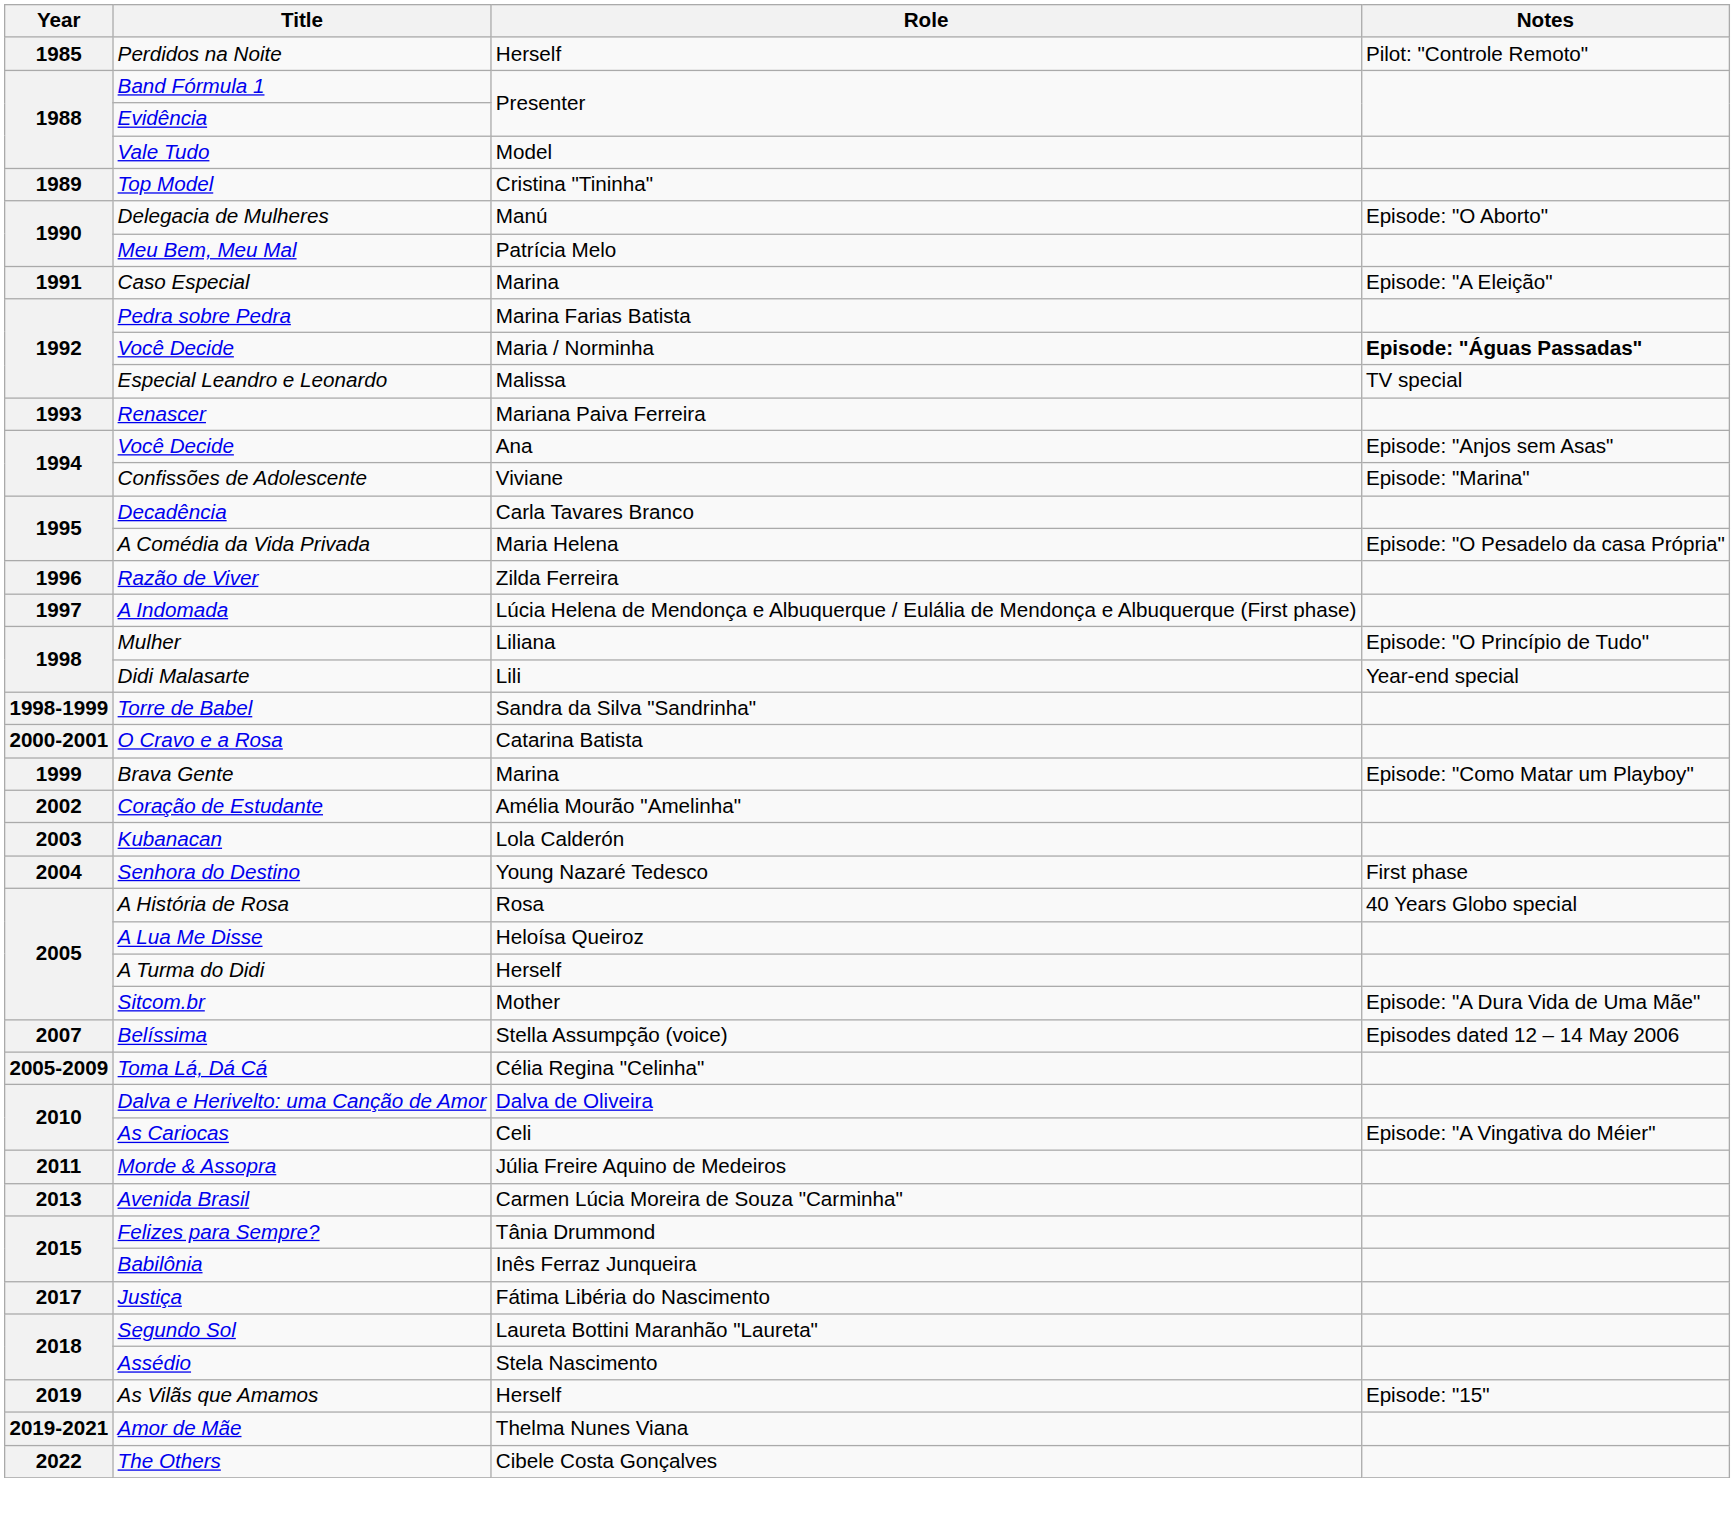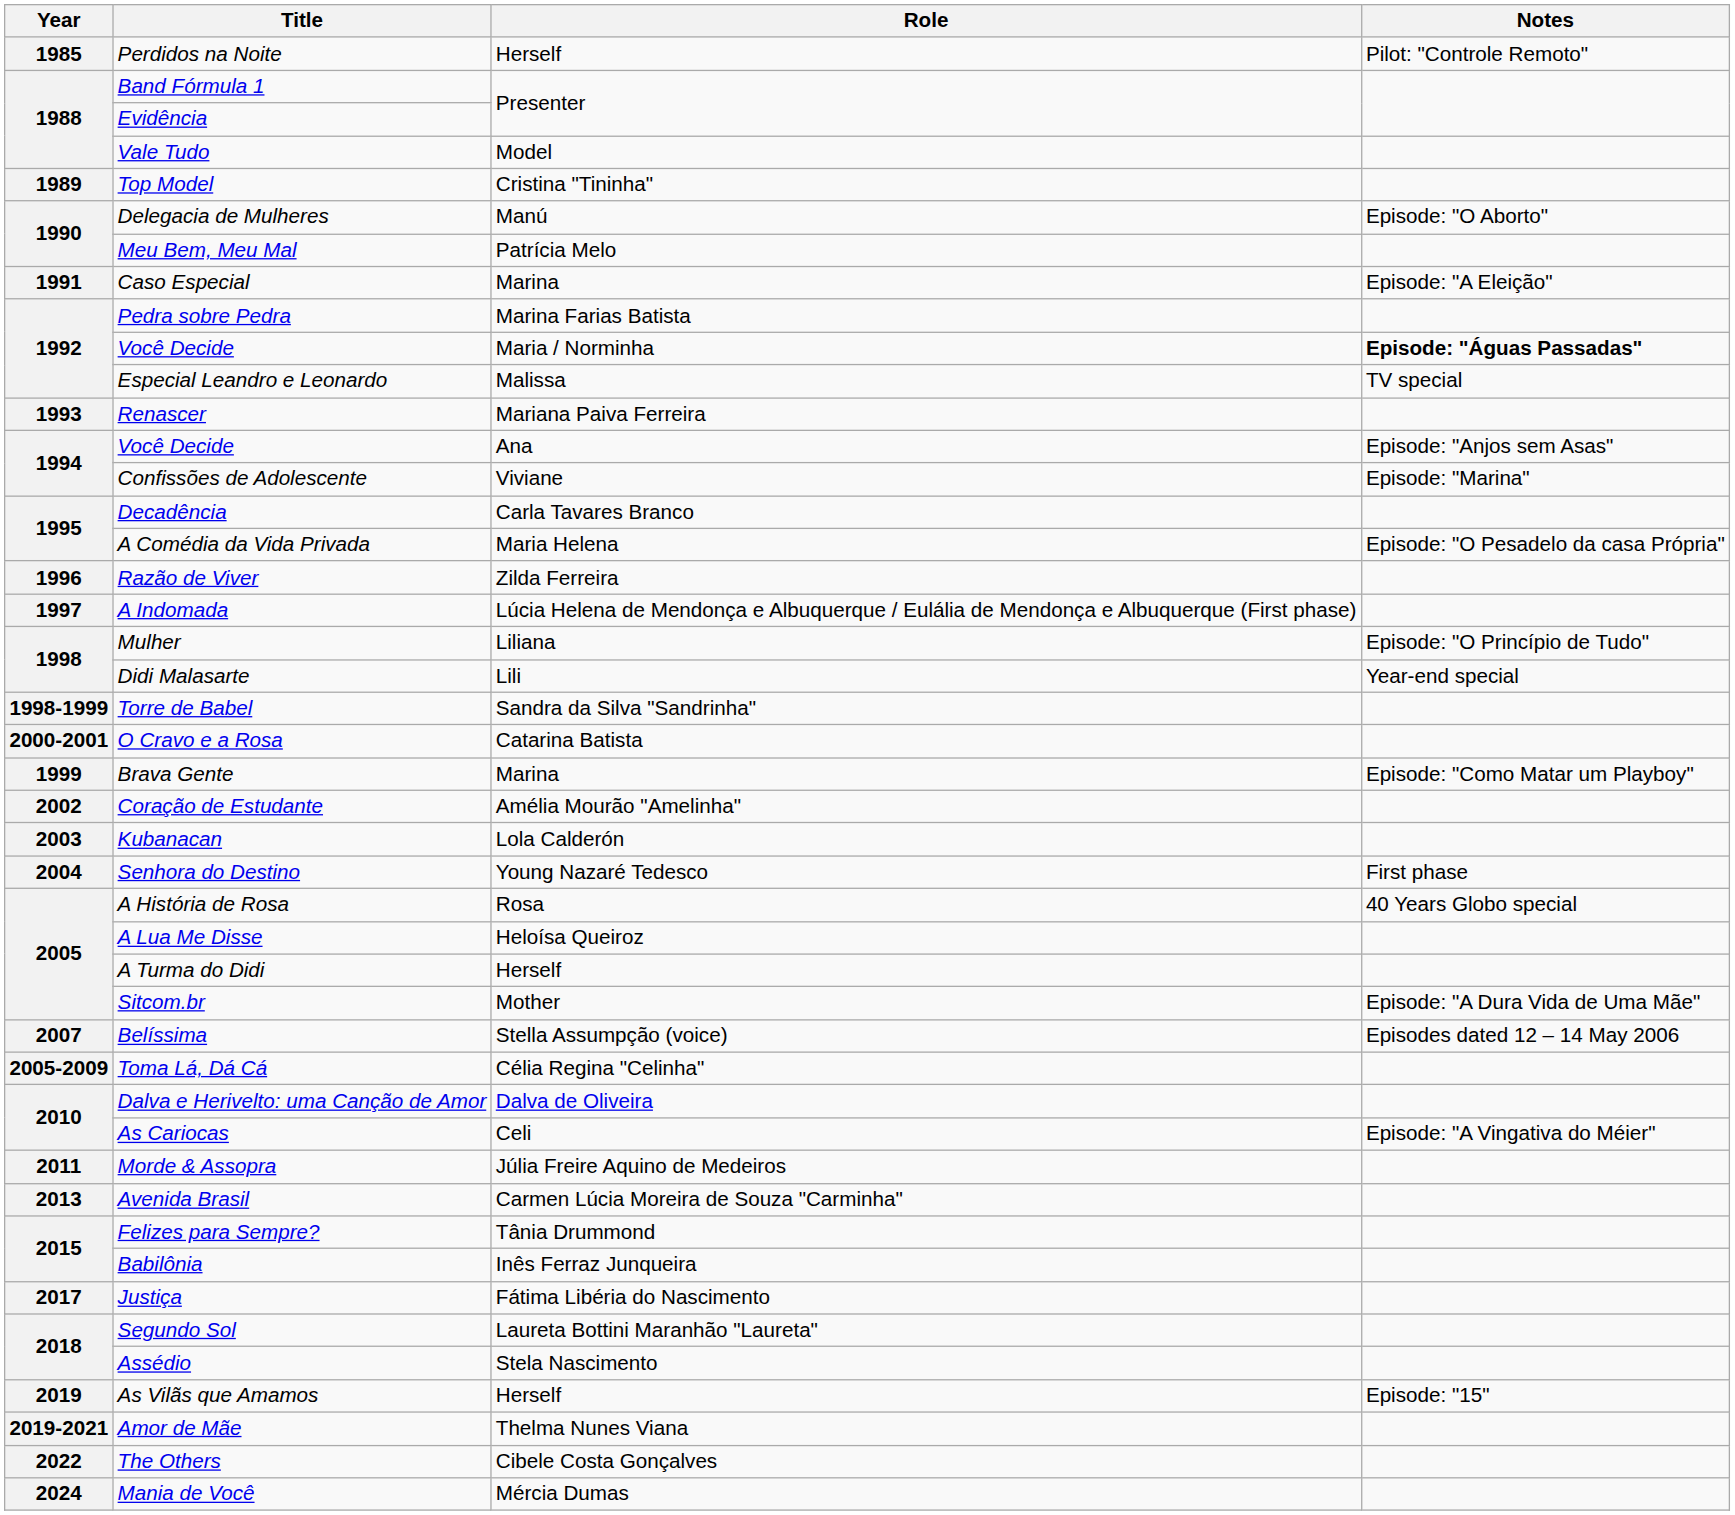+ row: 2024 | Mania de Você | Mércia Dumas
